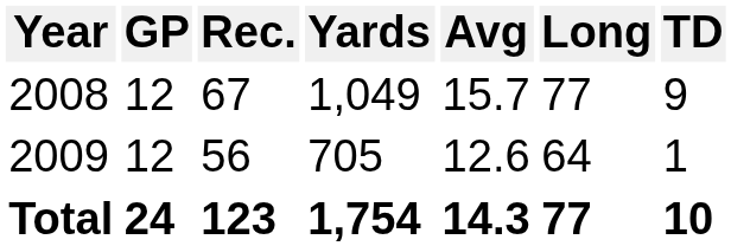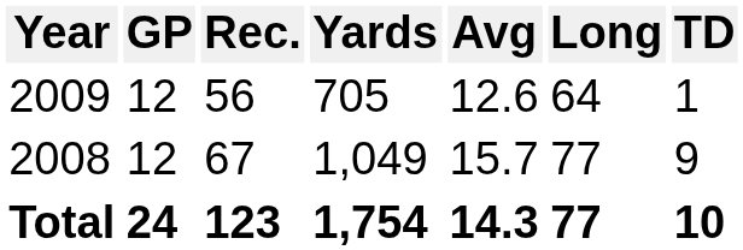rows swapped: 2008 <-> 2009
